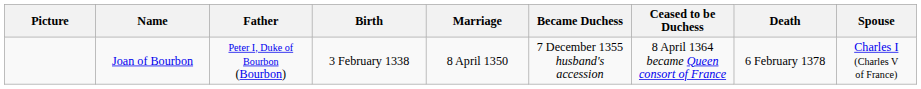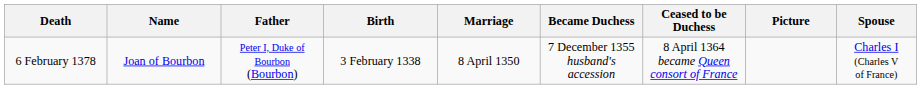columns swapped: Picture <-> Death
